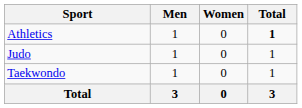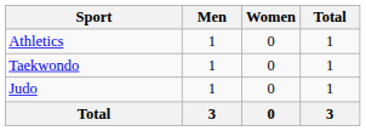Athletics | Total: bold -> normal
rows swapped: Judo <-> Taekwondo
